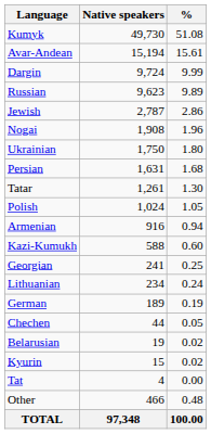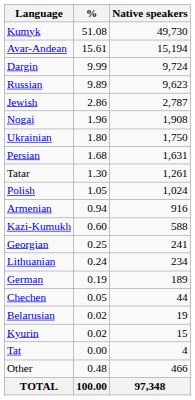columns swapped: Native speakers <-> %
